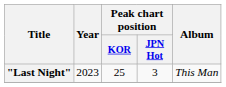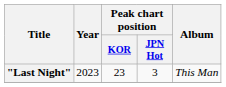"Last Night" | Peak chart position / KOR: 25 -> 23
